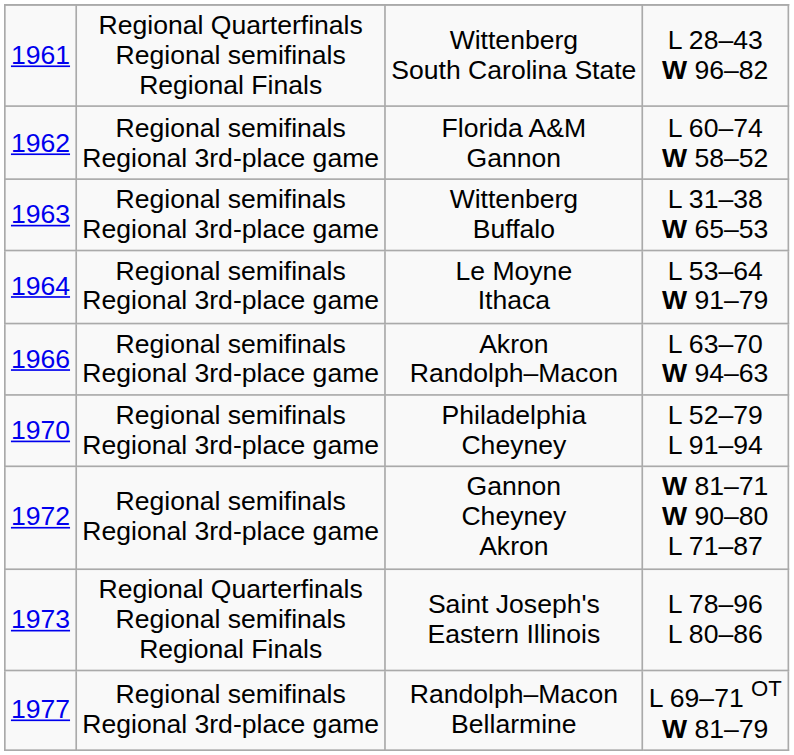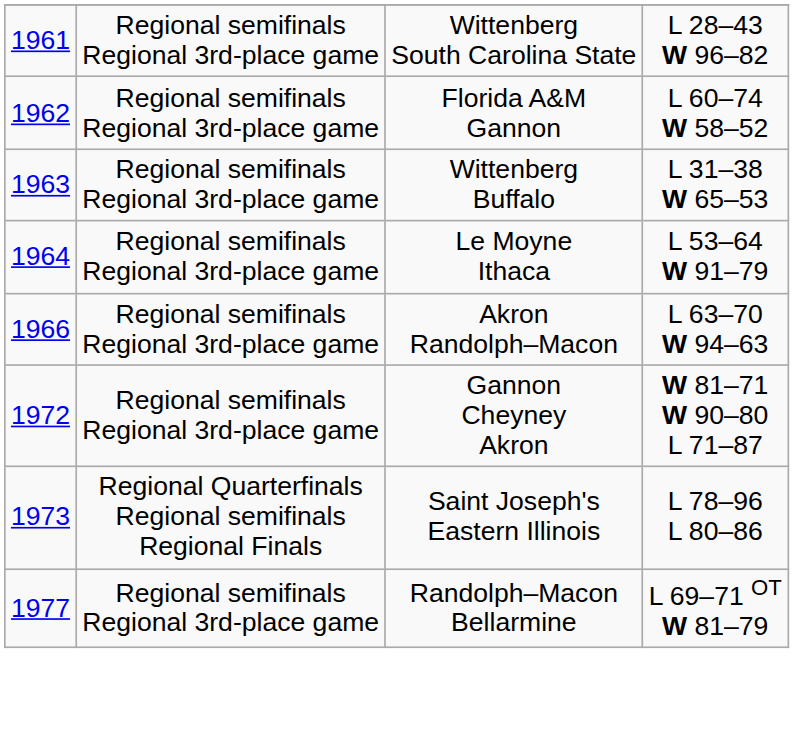Wittenberg South Carolina State | column 2: Regional Quarterfinals Regional semifinals Regional Finals -> Regional semifinals Regional 3rd-place game
- row: 1970 | Regional semifinals Regional 3rd-place game | Philadelphia Cheyney | L 52–79 L 91–94
